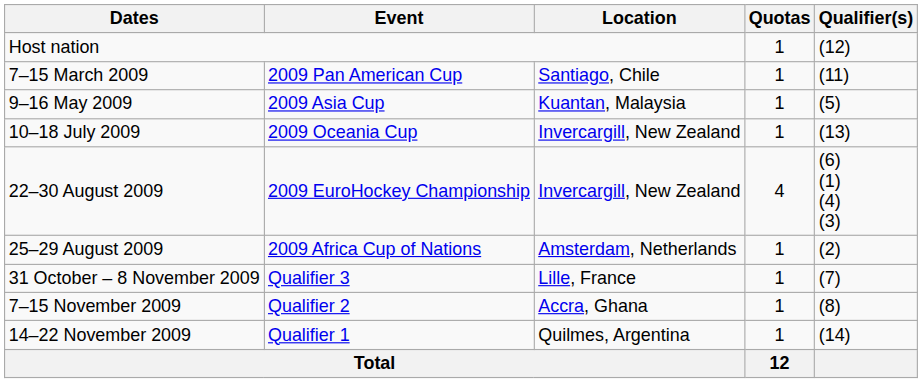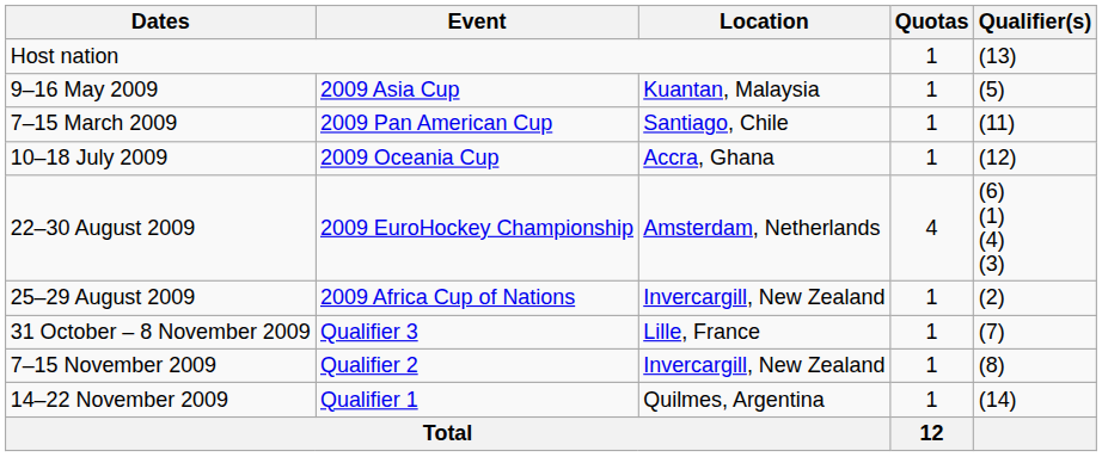Host nation | Qualifier(s): (12) -> (13)
rows swapped: 7–15 March 2009 <-> 9–16 May 2009
10–18 July 2009 | Location: Invercargill, New Zealand -> Accra, Ghana
10–18 July 2009 | Qualifier(s): (13) -> (12)
22–30 August 2009 | Location: Invercargill, New Zealand -> Amsterdam, Netherlands
25–29 August 2009 | Location: Amsterdam, Netherlands -> Invercargill, New Zealand
7–15 November 2009 | Location: Accra, Ghana -> Invercargill, New Zealand
